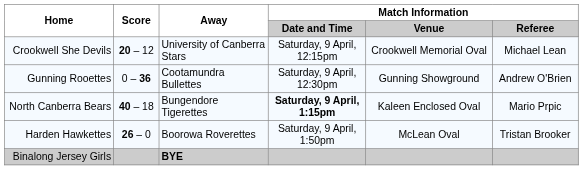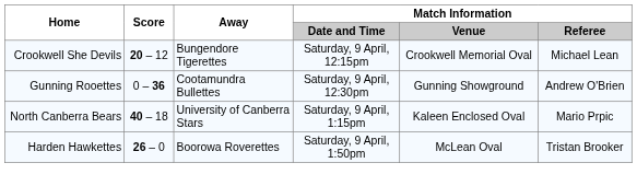Crookwell She Devils | Away: University of Canberra Stars -> Bungendore Tigerettes
North Canberra Bears | Away: Bungendore Tigerettes -> University of Canberra Stars
North Canberra Bears | Match Information / Date and Time: bold -> normal
- row: Binalong Jersey Girls | BYE
